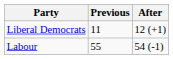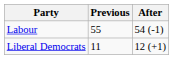rows swapped: Labour <-> Liberal Democrats
